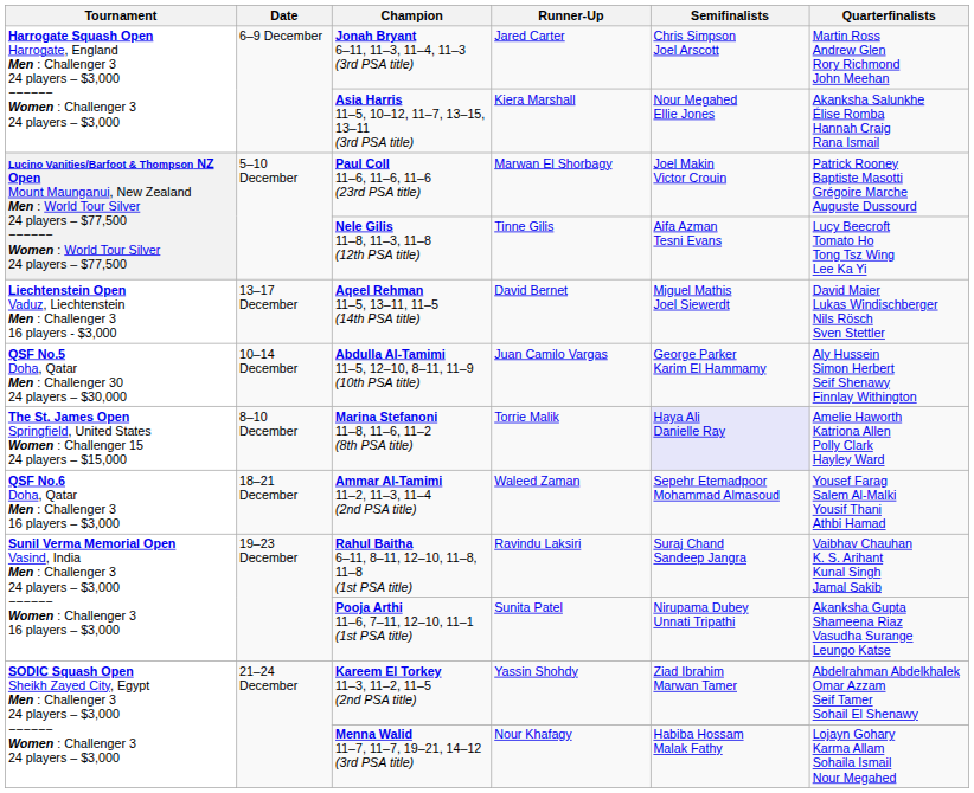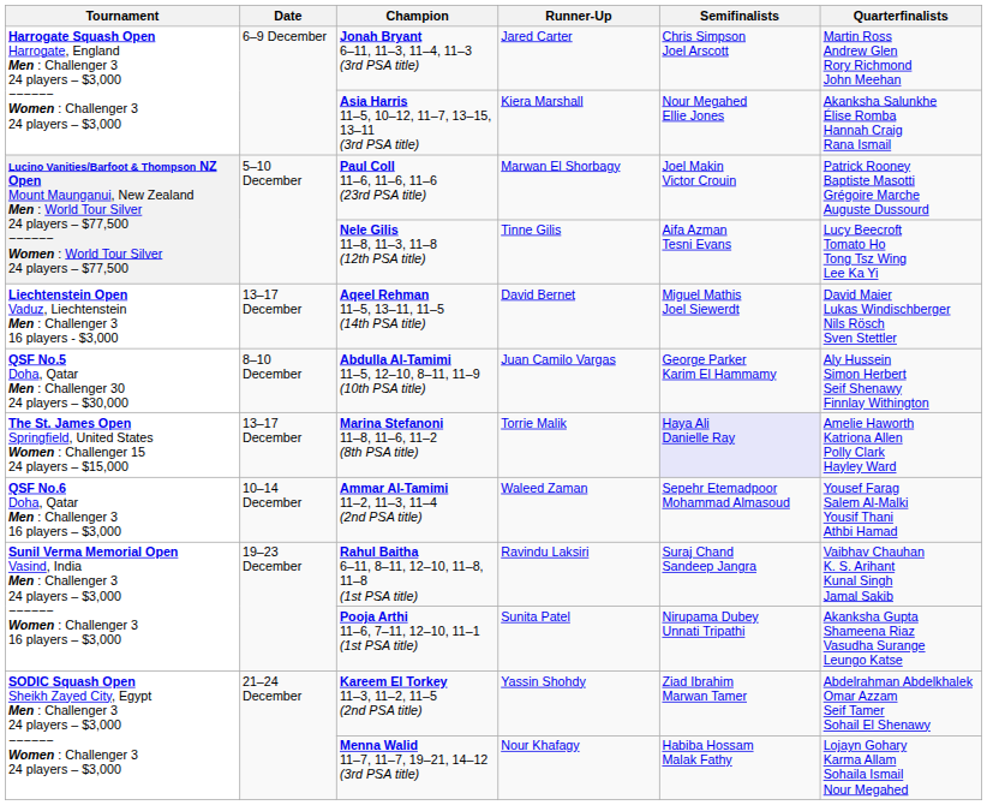Abdulla Al-Tamimi 11–5, 12–10, 8–11, 11–9 (10th PSA title) | Date: 10–14 December -> 8–10 December
Marina Stefanoni 11–8, 11–6, 11–2 (8th PSA title) | Date: 8–10 December -> 13–17 December
Ammar Al-Tamimi 11–2, 11–3, 11–4 (2nd PSA title) | Date: 18–21 December -> 10–14 December
